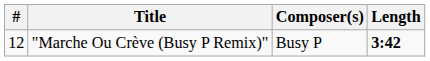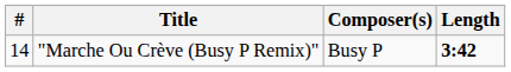"Marche Ou Crève (Busy P Remix)" | #: 12 -> 14
